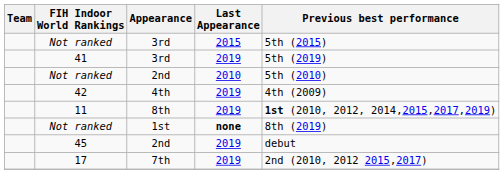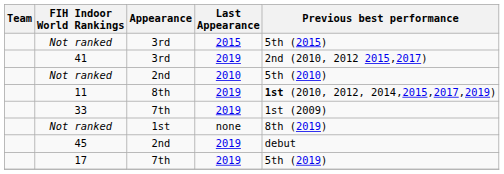41 | Previous best performance: 5th (2019) -> 2nd (2010, 2012 2015,2017)
- row: 42 | 4th | 2019 | 4th (2009)
+ row: 33 | 7th | 2019 | 1st (2009)
Not ranked / 1st | Last Appearance: bold -> normal
17 | Previous best performance: 2nd (2010, 2012 2015,2017) -> 5th (2019)
